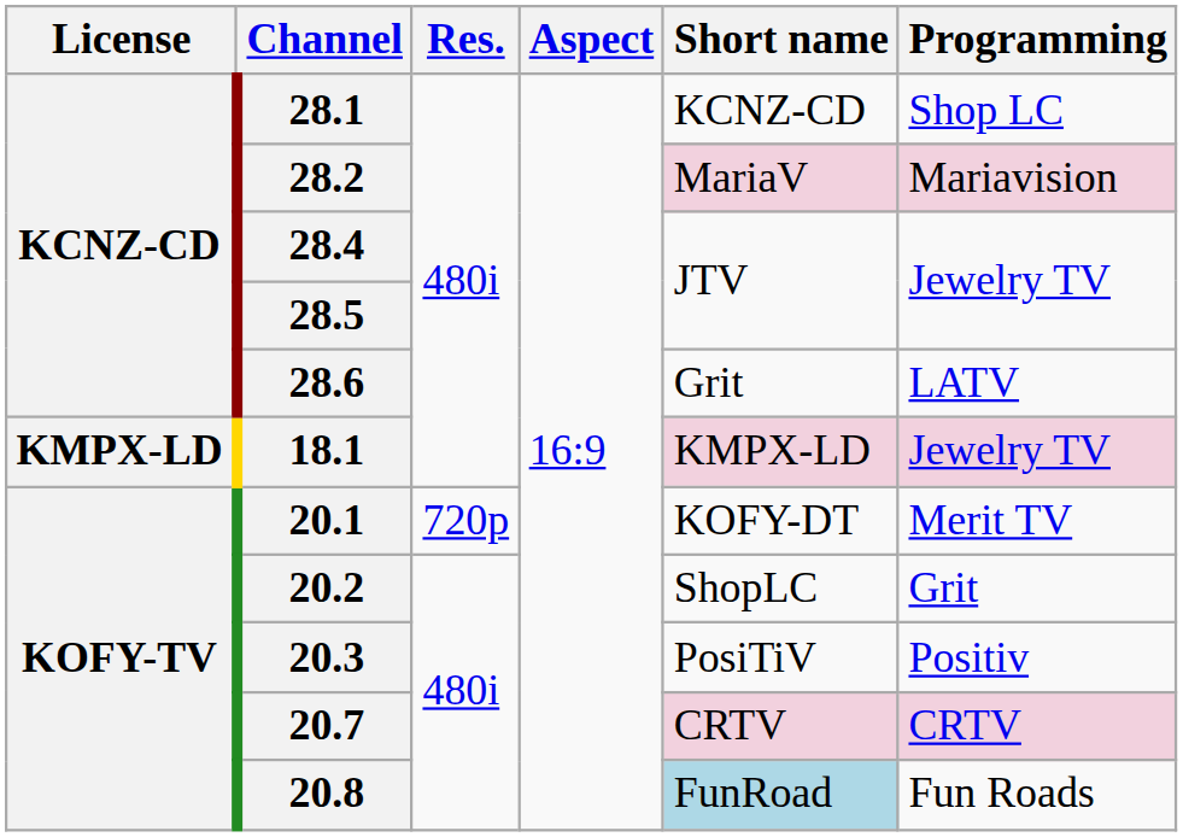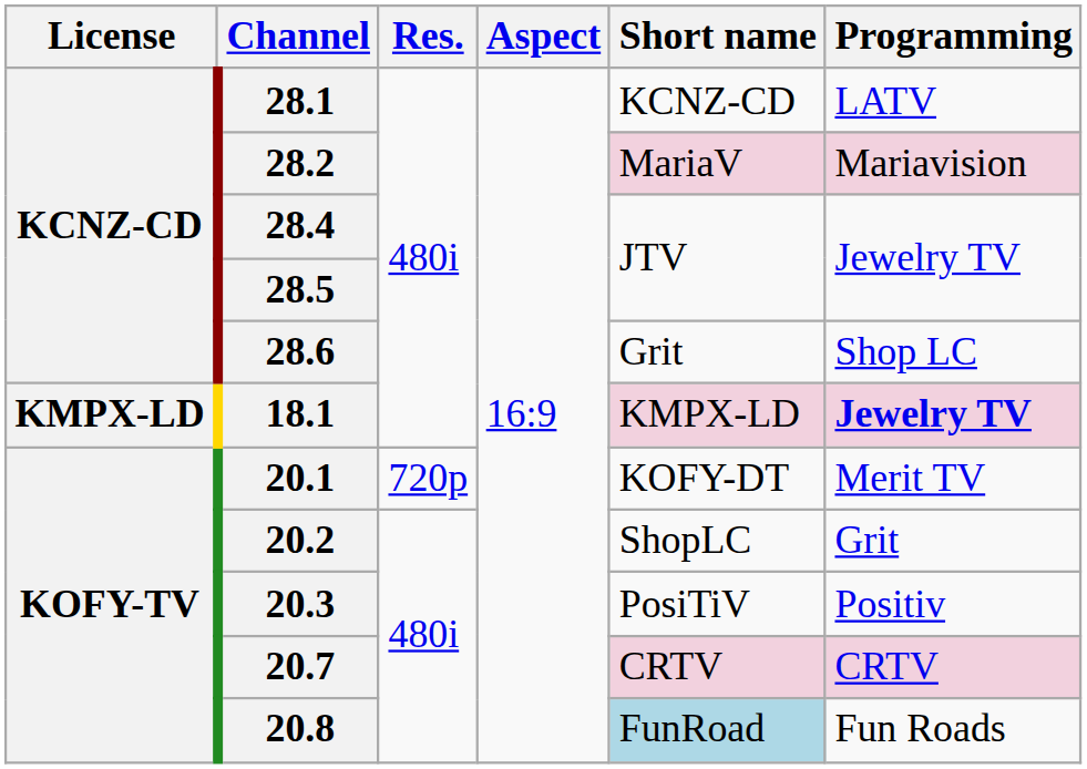28.1 | Programming: Shop LC -> LATV
28.6 | Programming: LATV -> Shop LC
18.1 | Programming: normal -> bold
